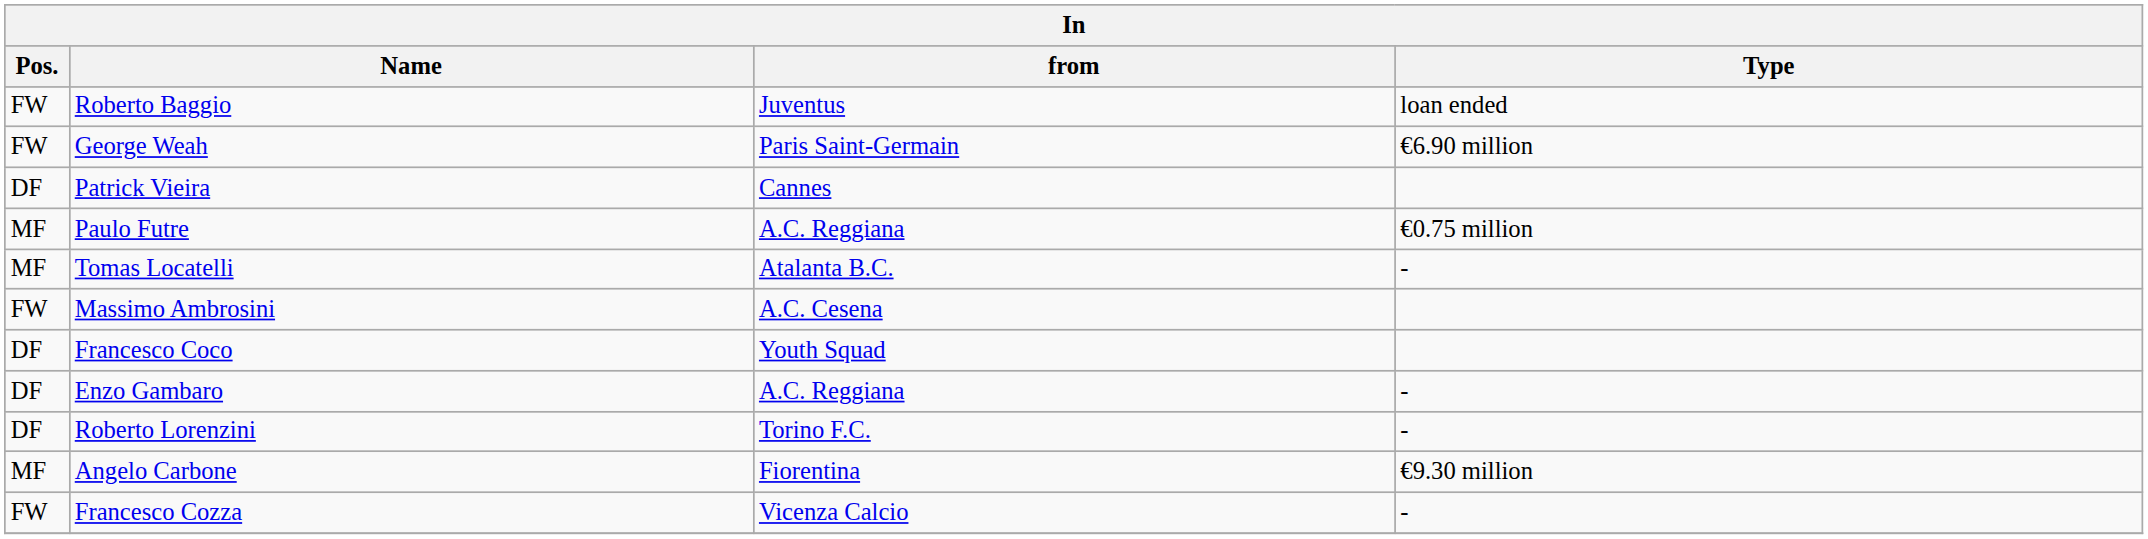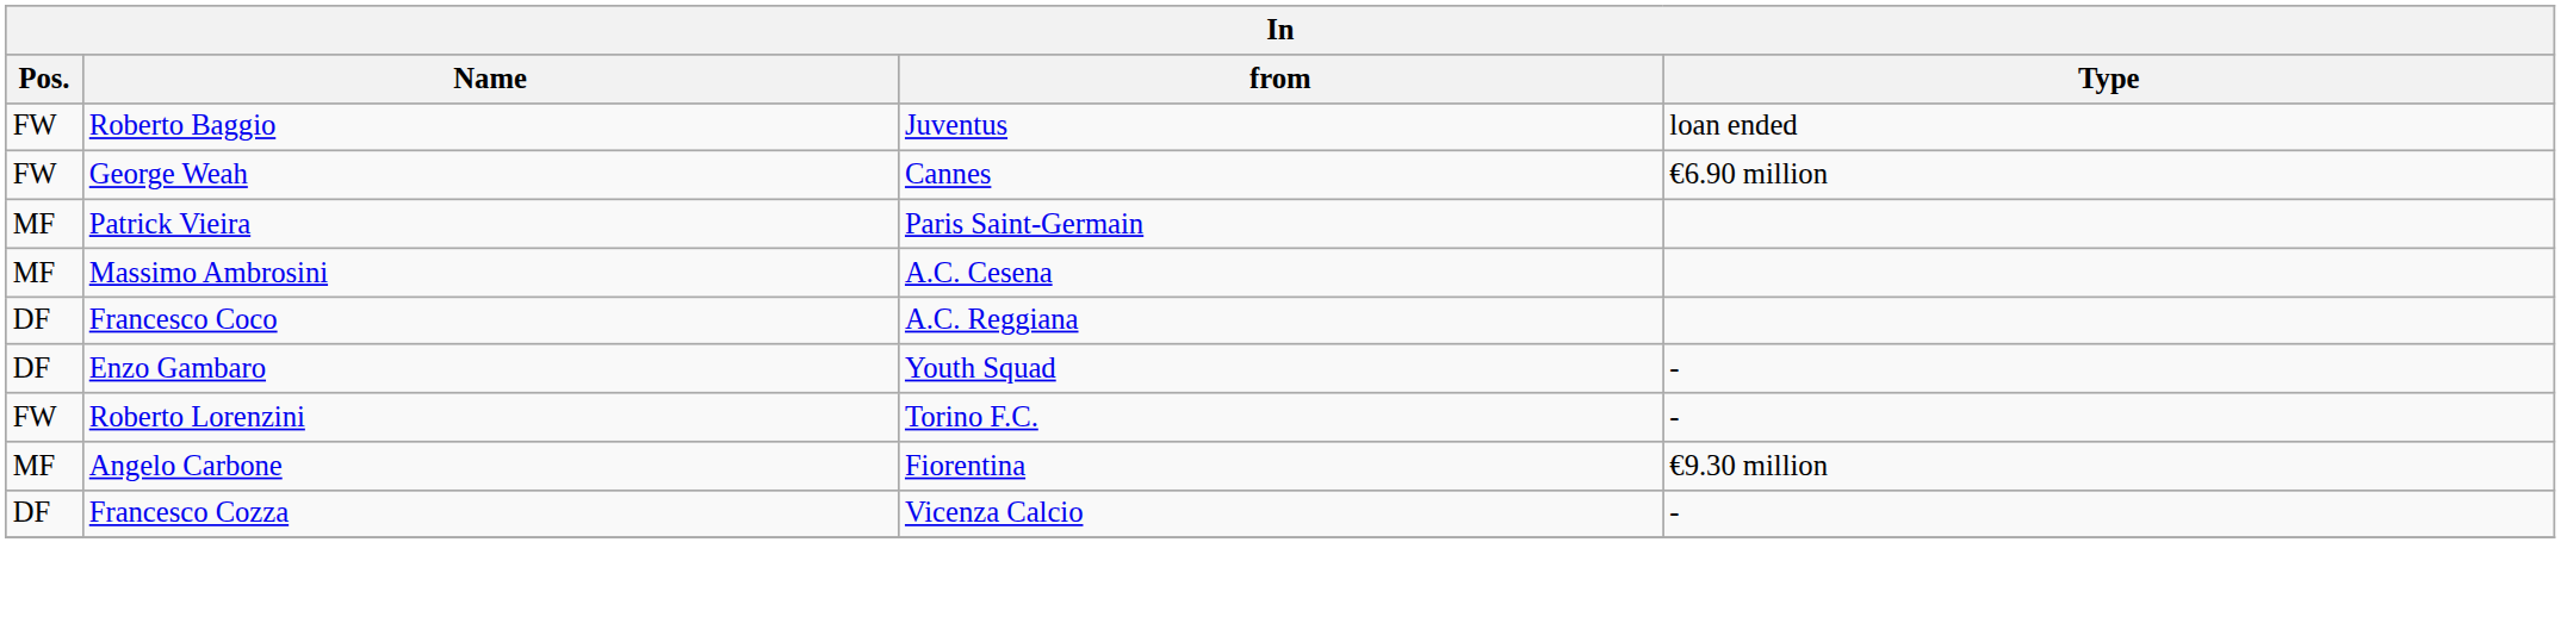George Weah | from: Paris Saint-Germain -> Cannes
Patrick Vieira | Pos.: DF -> MF
Patrick Vieira | from: Cannes -> Paris Saint-Germain
- row: MF | Paulo Futre | A.C. Reggiana | €0.75 million
- row: MF | Tomas Locatelli | Atalanta B.C. | -
Massimo Ambrosini | Pos.: FW -> MF
Francesco Coco | from: Youth Squad -> A.C. Reggiana
Enzo Gambaro | from: A.C. Reggiana -> Youth Squad
Roberto Lorenzini | Pos.: DF -> FW
Francesco Cozza | Pos.: FW -> DF
